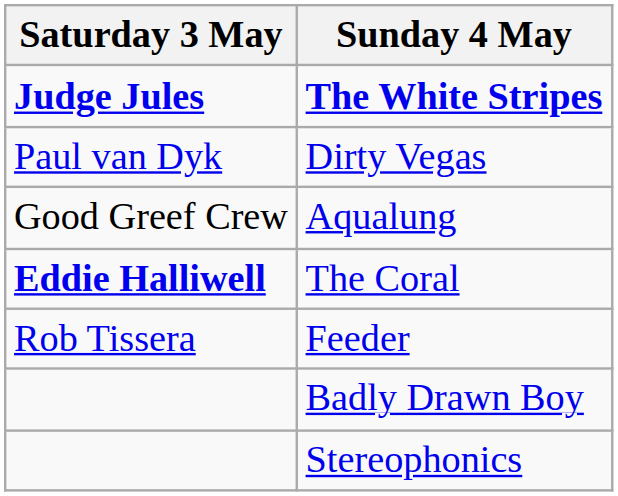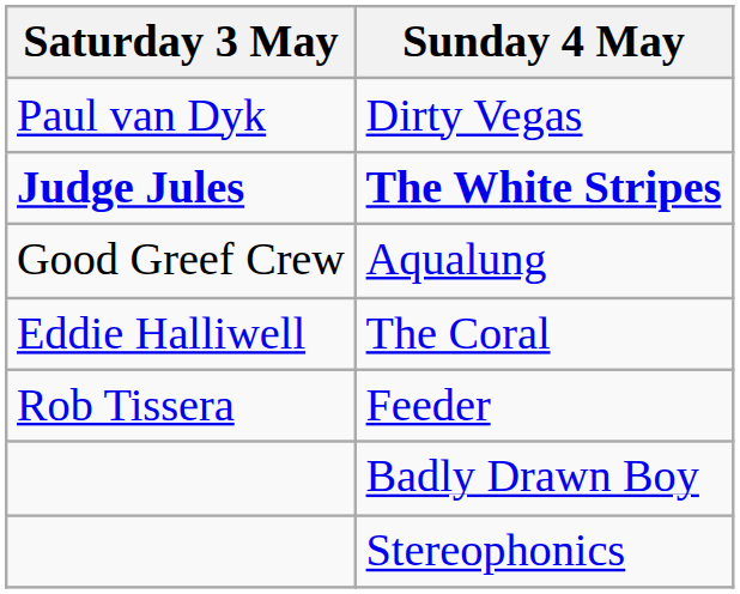rows swapped: The White Stripes <-> Dirty Vegas
The Coral | Saturday 3 May: bold -> normal
